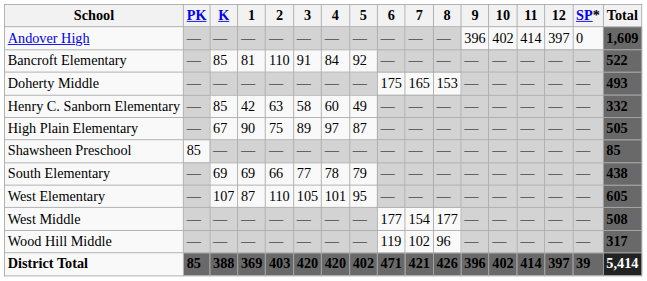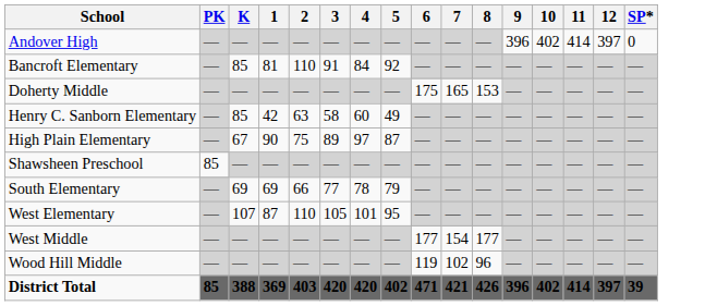- column: Total | 1,609 | 522 | 493 | 332 | 505 | 85 | 438 | 605 | 508 | 317 | 5,414
